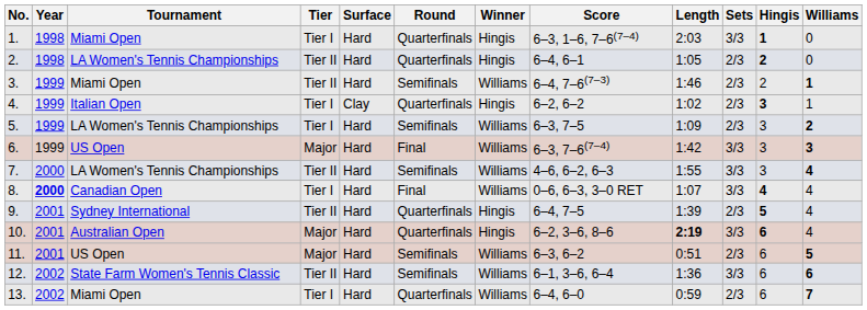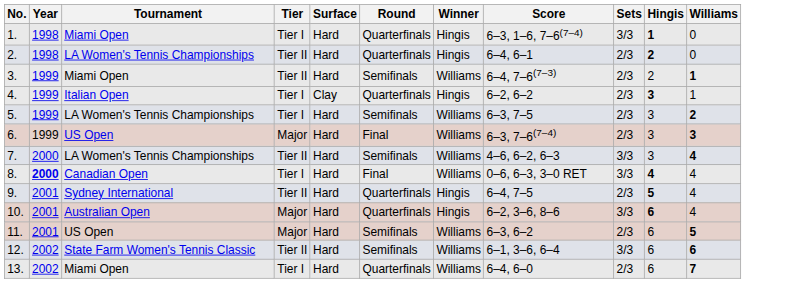- column: Length | 2:03 | 1:05 | 1:46 | 1:02 | 1:09 | 1:42 | 1:55 | 1:07 | 1:39 | 2:19 | 0:51 | 1:36 | 0:59
6. | Sets: 3/3 -> 2/3
